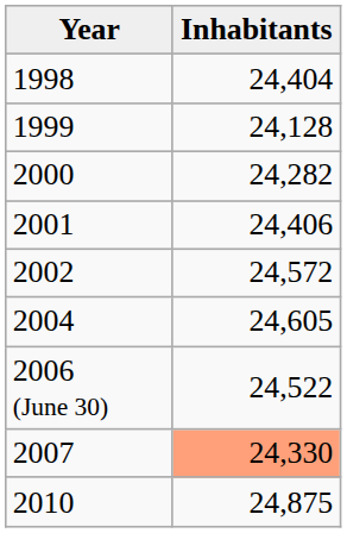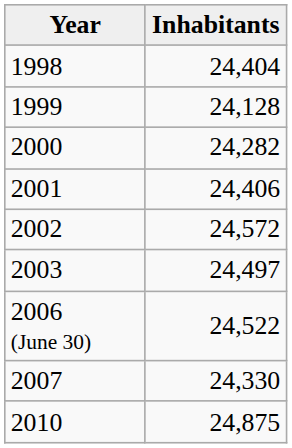+ row: 2003 | 24,497
- row: 2004 | 24,605
2007 | Inhabitants: lightsalmon background -> no background
